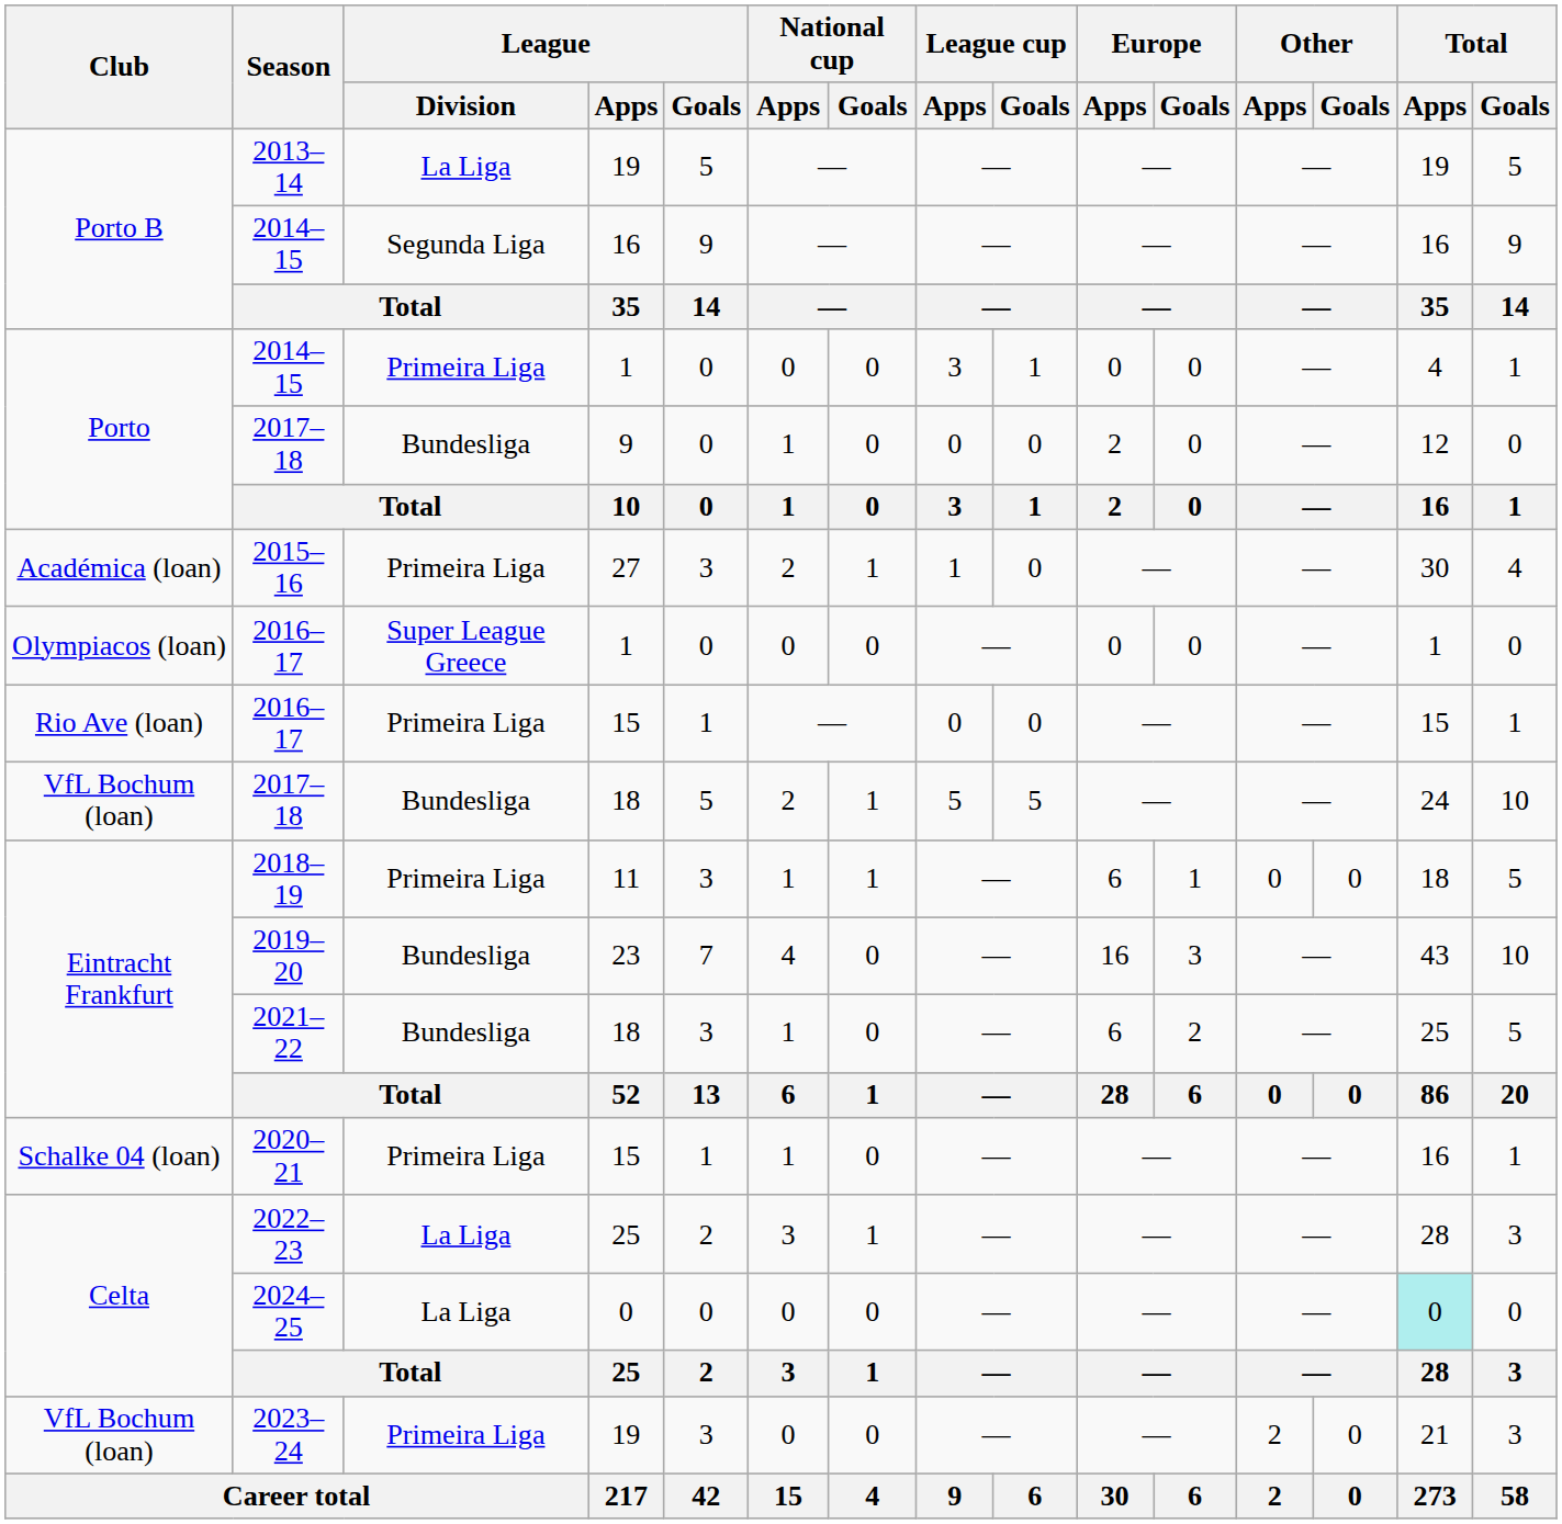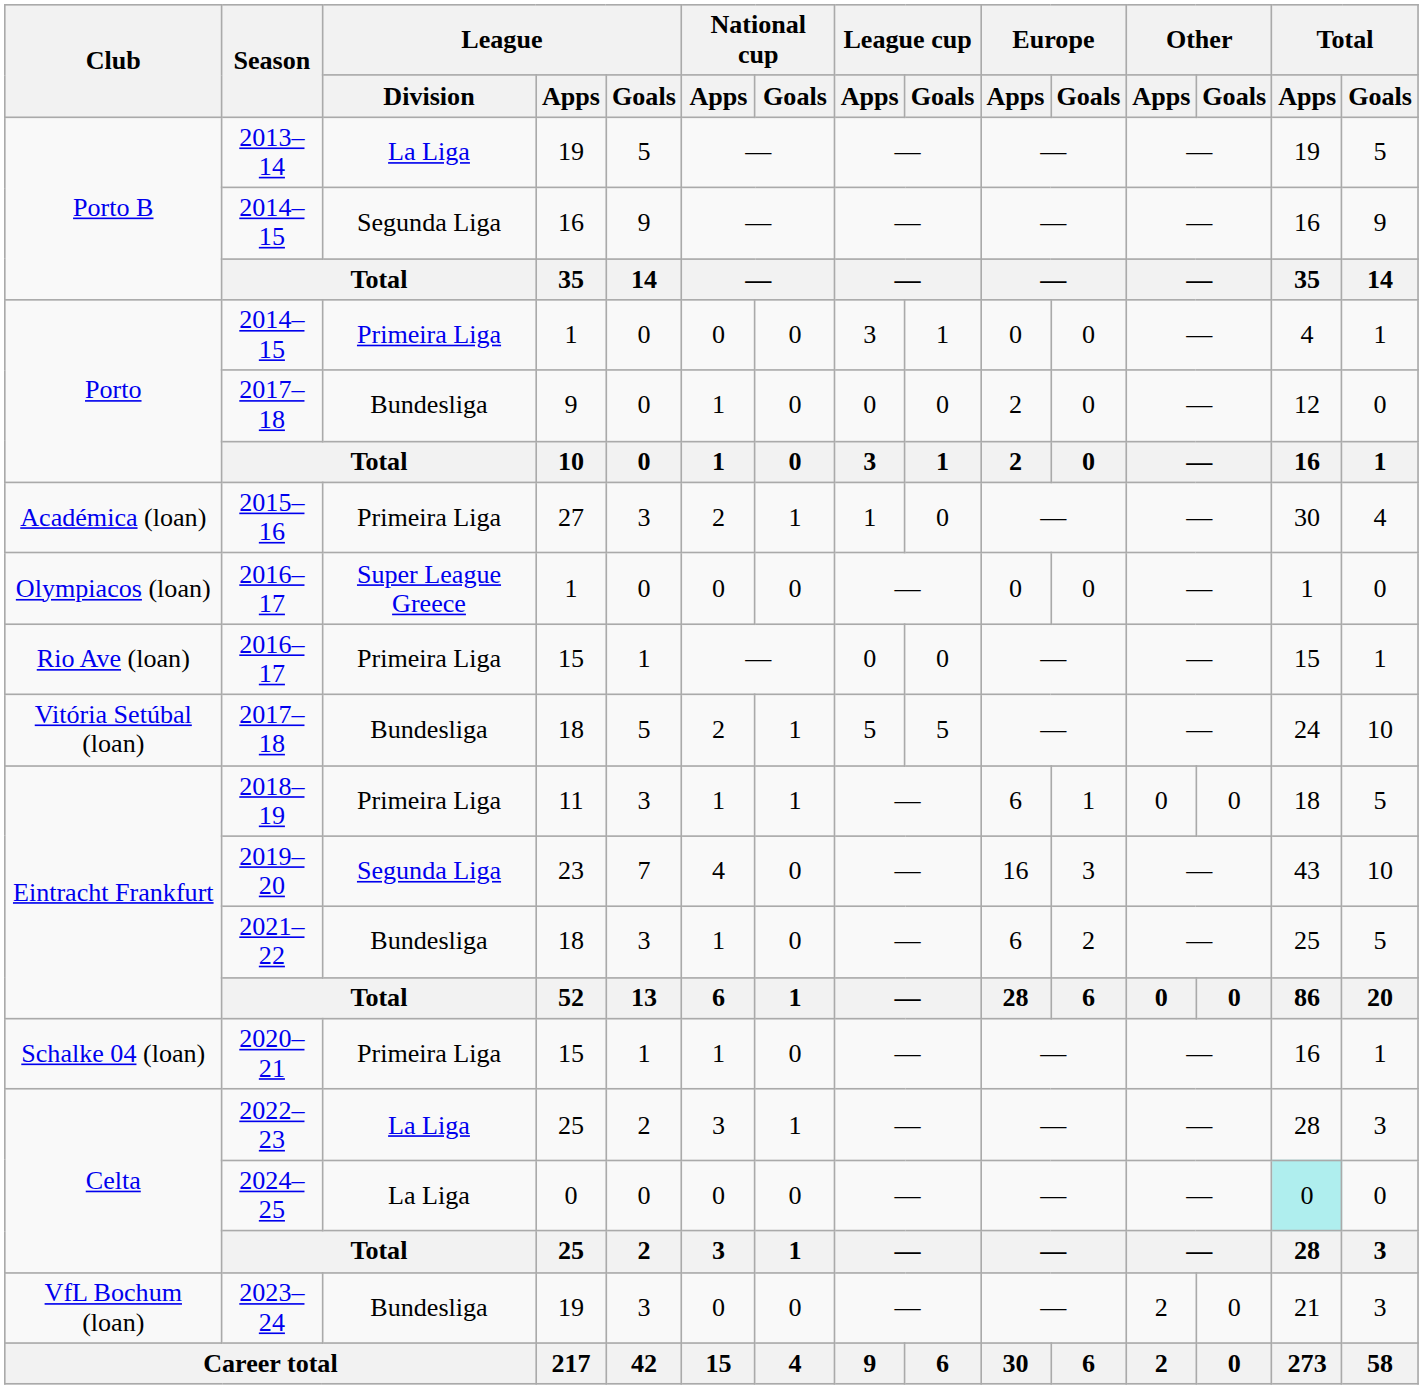2017–18 / 18 | Club: VfL Bochum (loan) -> Vitória Setúbal (loan)
2019–20 | League / Division: Bundesliga -> Segunda Liga
2023–24 | League / Division: Primeira Liga -> Bundesliga
